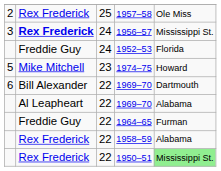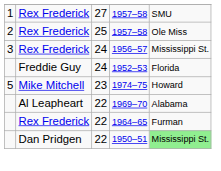+ row: 1 | Rex Frederick | 27 | 1957–58 | SMU
1956–57 | column 2: bold -> normal
- row: 6 | Bill Alexander | 22 | 1969–70 | Dartmouth
1964–65 | column 2: Freddie Guy -> Rex Frederick
- row: Rex Frederick | 22 | 1958–59 | Alabama
1950–51 | column 2: Rex Frederick -> Dan Pridgen
